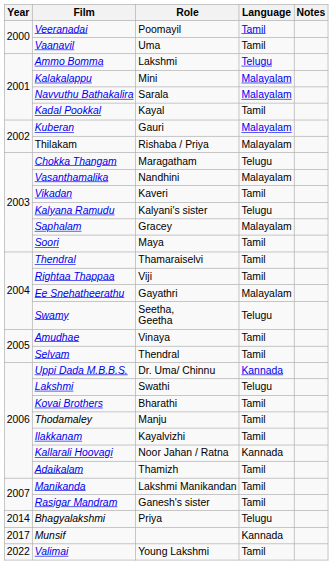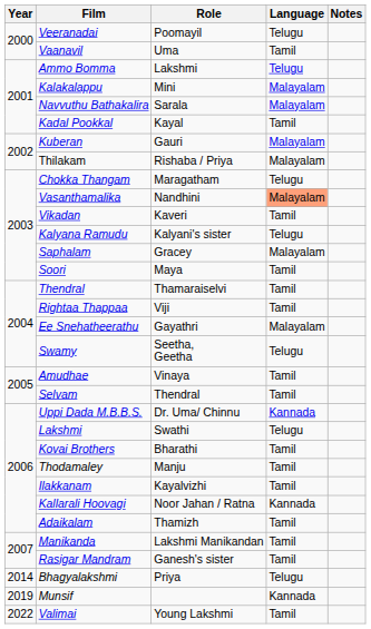Veeranadai | Language: Tamil -> Telugu
Vasanthamalika | Language: no background -> lightsalmon background
Munsif | Year: 2017 -> 2019
